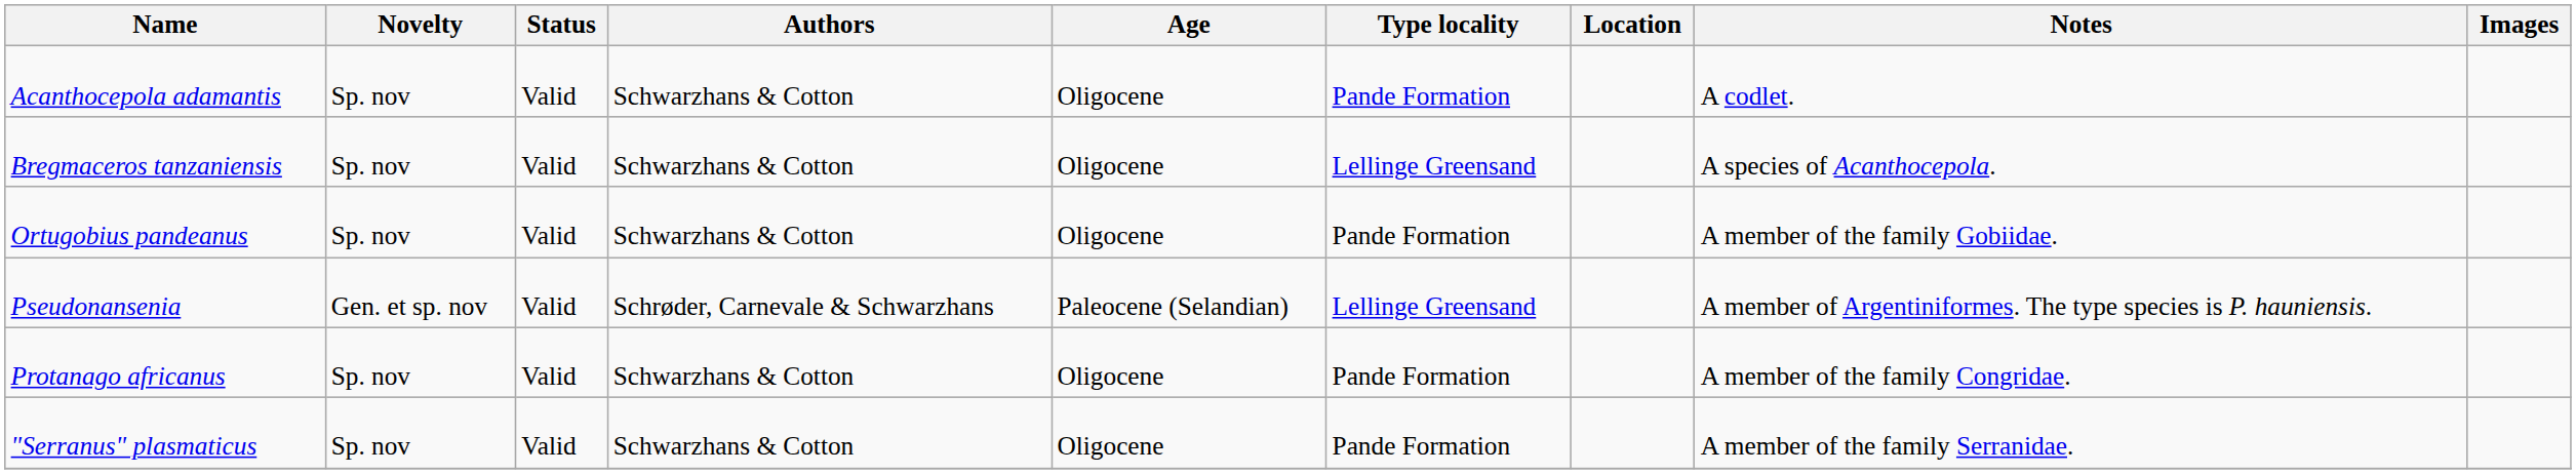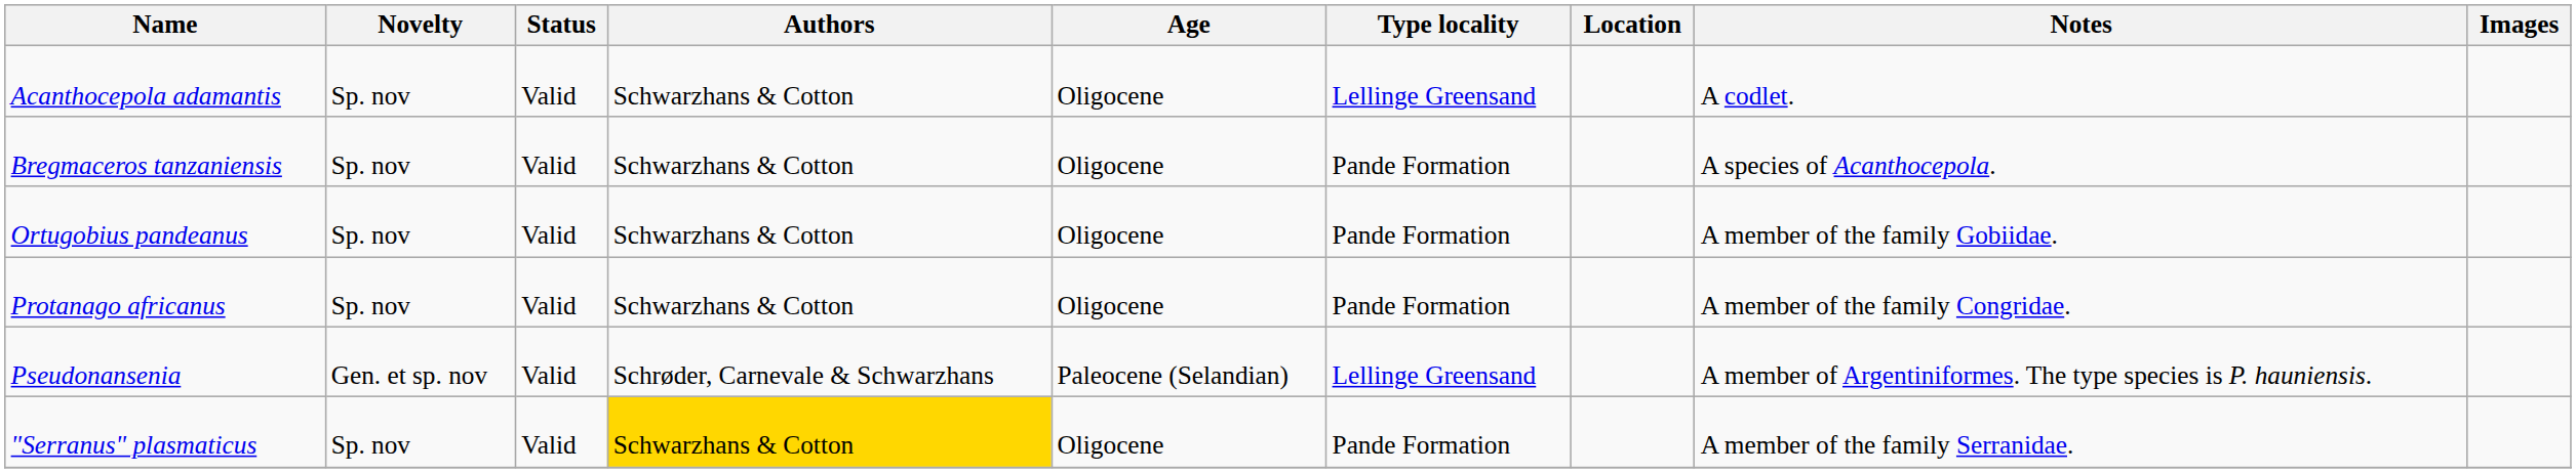Acanthocepola adamantis | Type locality: Pande Formation -> Lellinge Greensand
Bregmaceros tanzaniensis | Type locality: Lellinge Greensand -> Pande Formation
rows swapped: Protanago africanus <-> Pseudonansenia
"Serranus" plasmaticus | Authors: no background -> gold background
